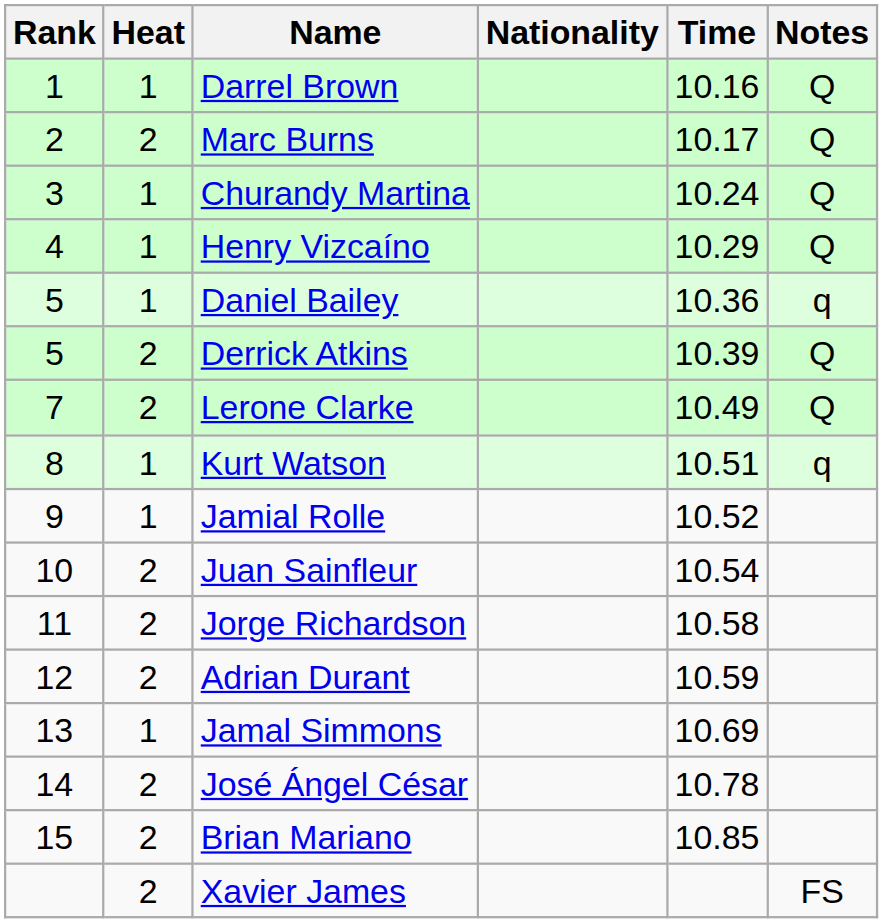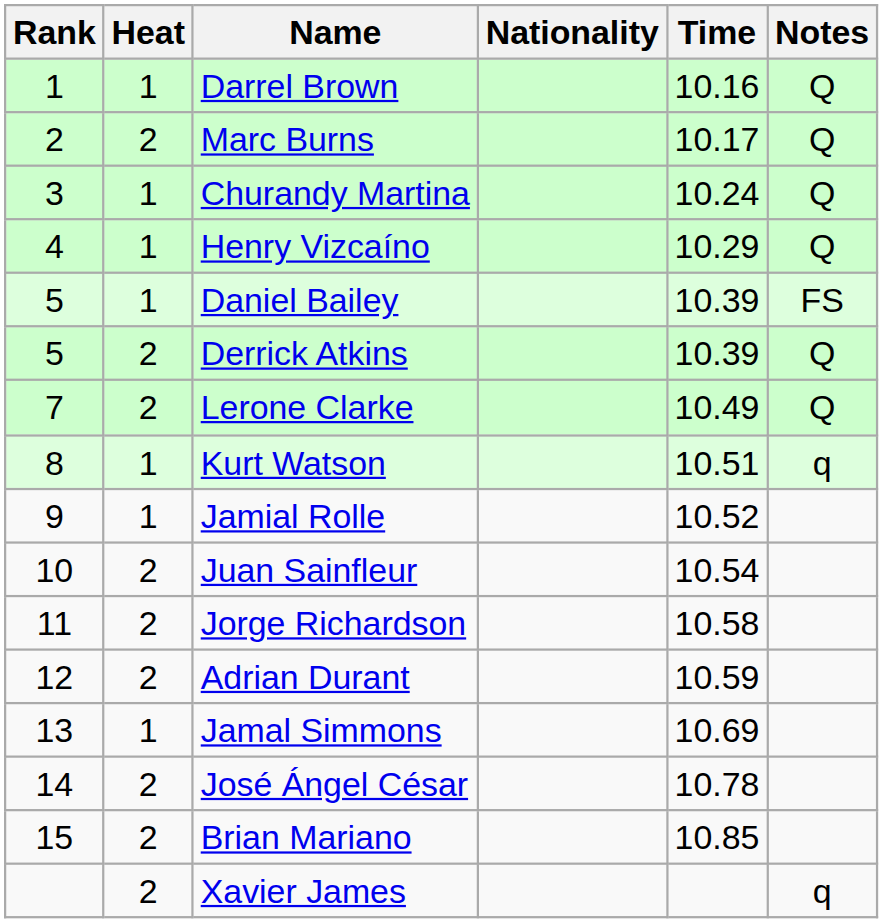Daniel Bailey | Time: 10.36 -> 10.39
Daniel Bailey | Notes: q -> FS
Xavier James | Notes: FS -> q
